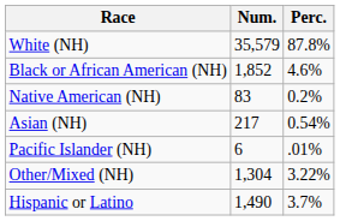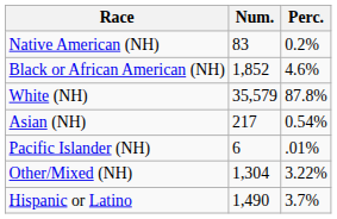rows swapped: White (NH) <-> Native American (NH)
